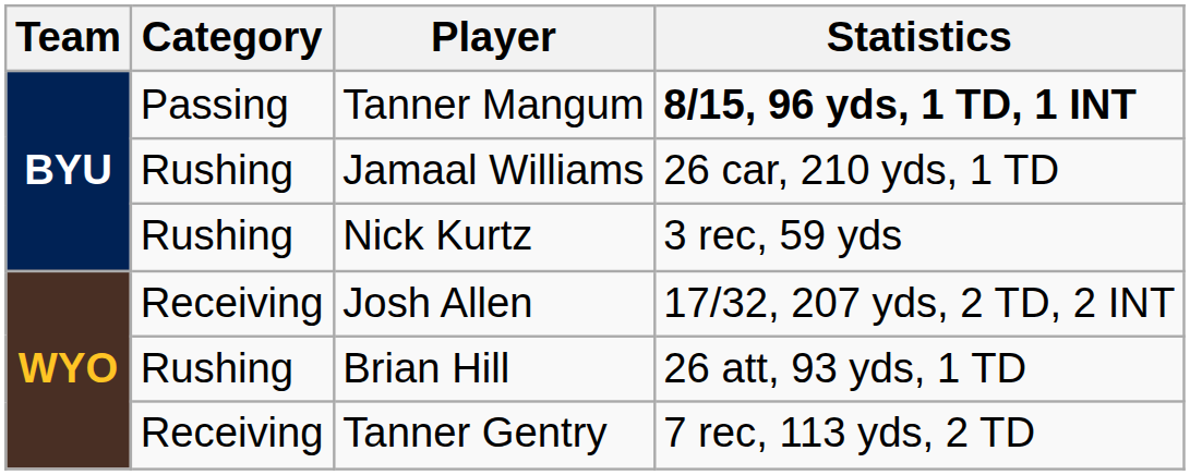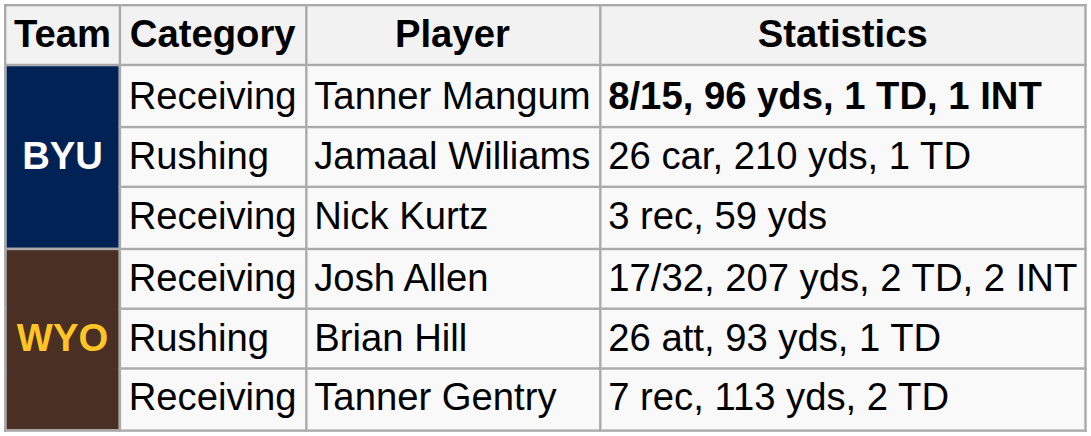Tanner Mangum | Category: Passing -> Receiving
Nick Kurtz | Category: Rushing -> Receiving
